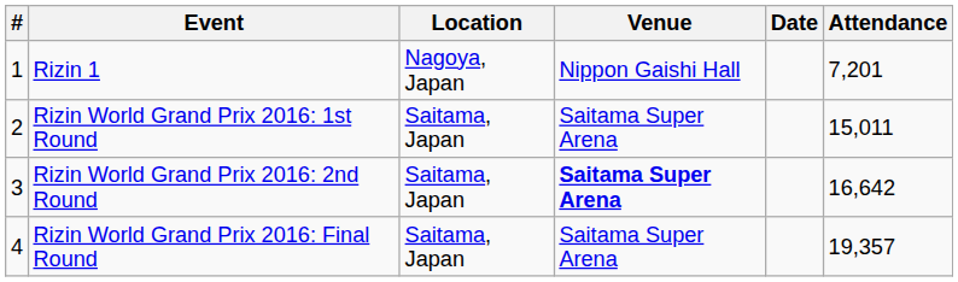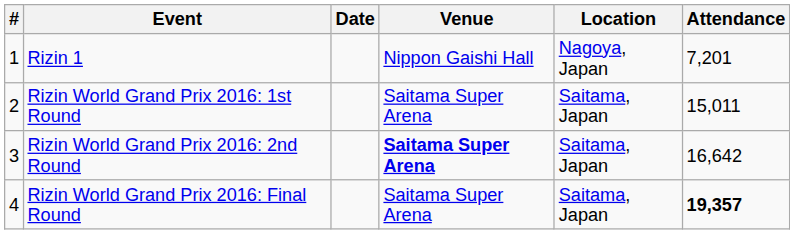columns swapped: Date <-> Location
Rizin World Grand Prix 2016: Final Round | Attendance: normal -> bold
